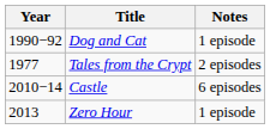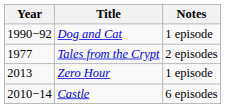rows swapped: Zero Hour <-> Castle
